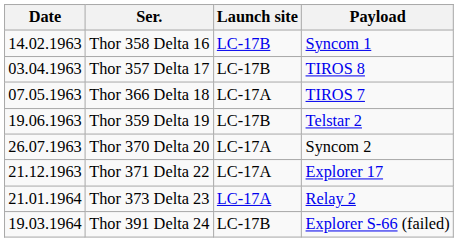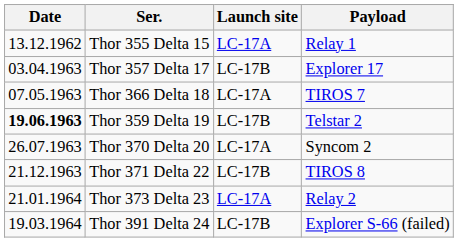+ row: 13.12.1962 | Thor 355 Delta 15 | LC-17A | Relay 1
- row: 14.02.1963 | Thor 358 Delta 16 | LC-17B | Syncom 1
Thor 357 Delta 17 | Payload: TIROS 8 -> Explorer 17
Thor 359 Delta 19 | Date: normal -> bold
Thor 371 Delta 22 | Launch site: LC-17A -> LC-17B
Thor 371 Delta 22 | Payload: Explorer 17 -> TIROS 8
